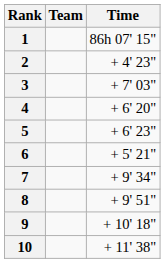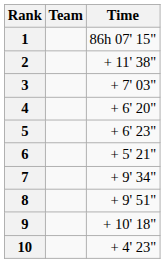2 | Time: + 4' 23" -> + 11' 38"
10 | Time: + 11' 38" -> + 4' 23"
